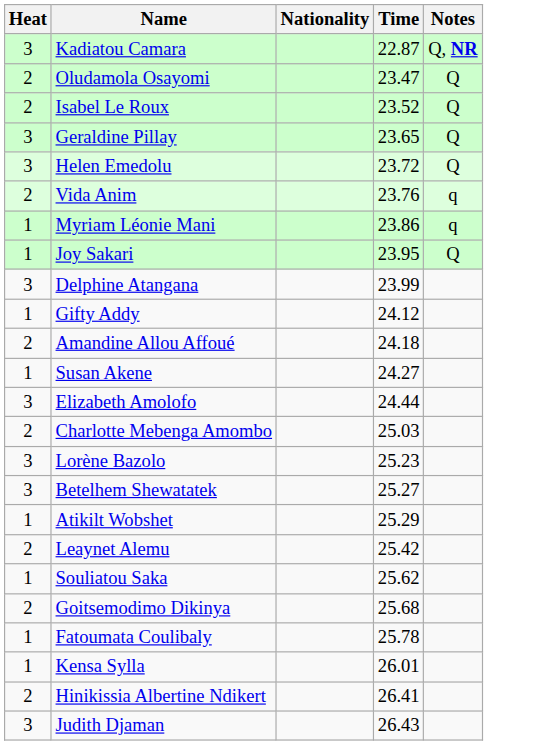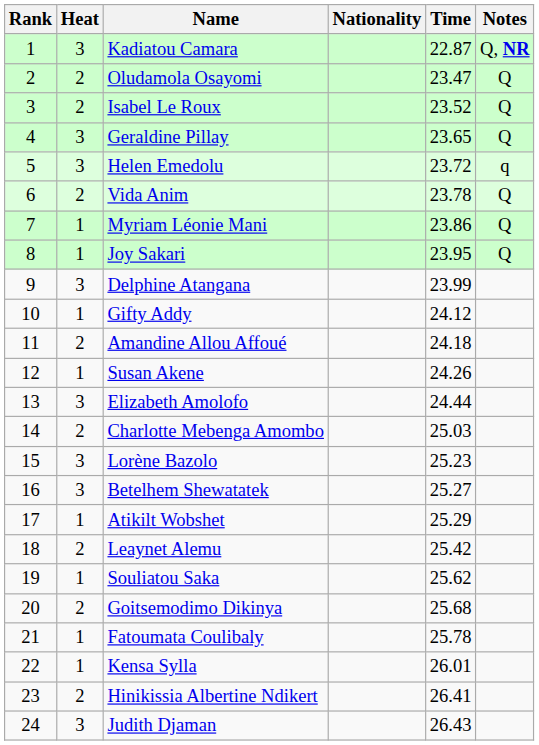+ column: Rank | 1 | 2 | 3 | 4 | 5 | 6 | 7 | 8 | 9 | 10 | 11 | 12 | 13 | 14 | 15 | 16 | 17 | 18 | 19 | 20 | 21 | 22 | 23 | 24
Helen Emedolu | Notes: Q -> q
Vida Anim | Time: 23.76 -> 23.78
Vida Anim | Notes: q -> Q
Myriam Léonie Mani | Notes: q -> Q
Susan Akene | Time: 24.27 -> 24.26
